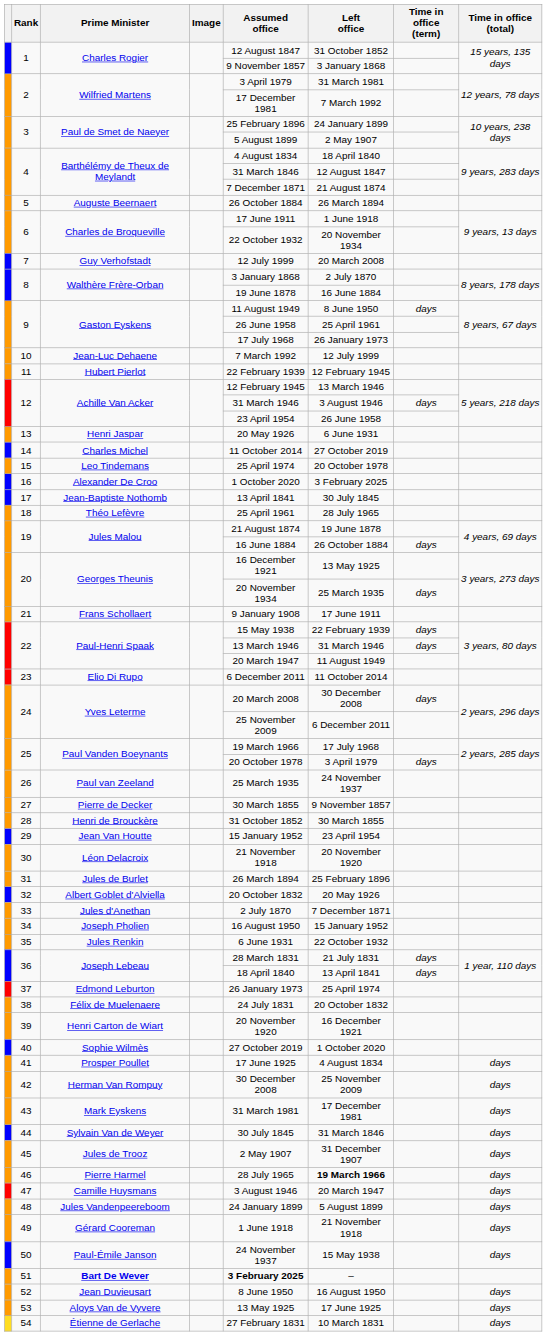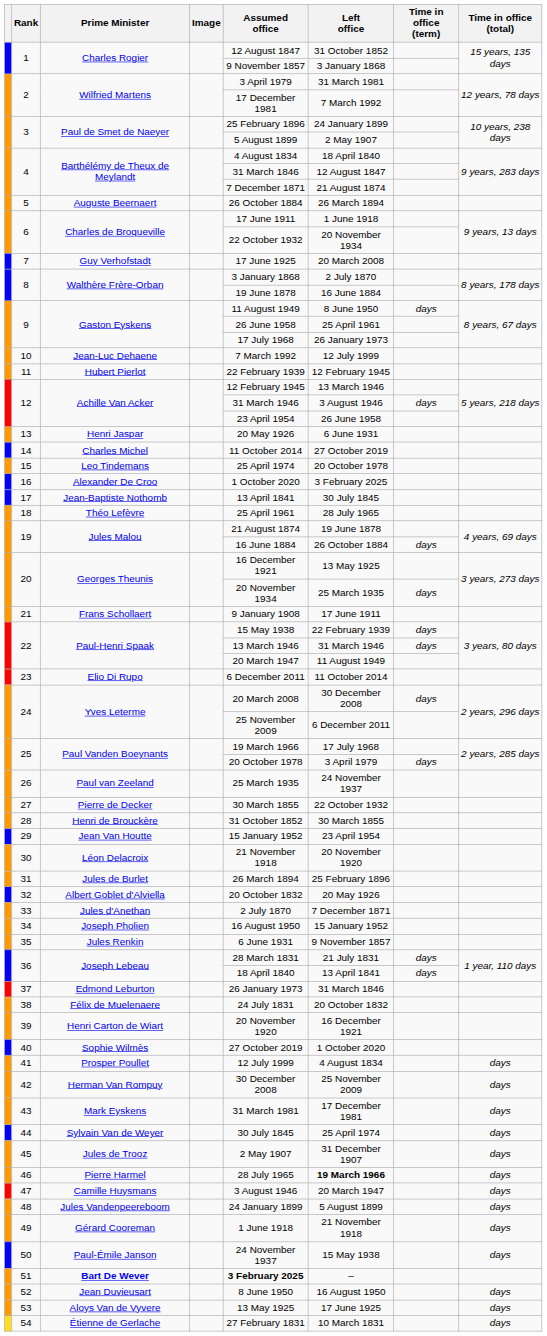7 | Assumed office: 12 July 1999 -> 17 June 1925
27 | Left office: 9 November 1857 -> 22 October 1932
35 | Left office: 22 October 1932 -> 9 November 1857
37 | Left office: 25 April 1974 -> 31 March 1846
41 | Assumed office: 17 June 1925 -> 12 July 1999
44 | Left office: 31 March 1846 -> 25 April 1974
